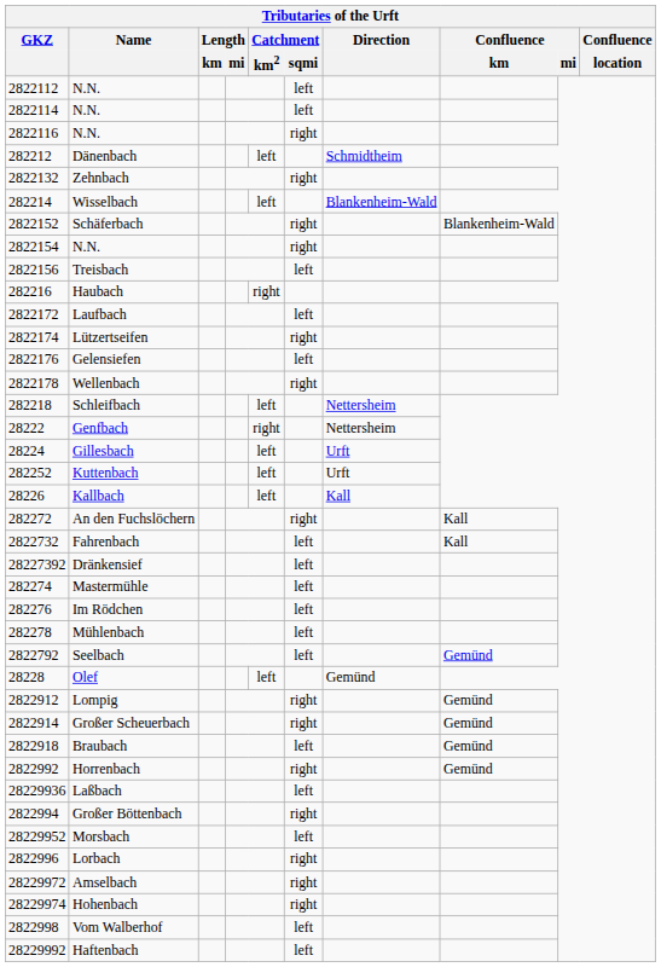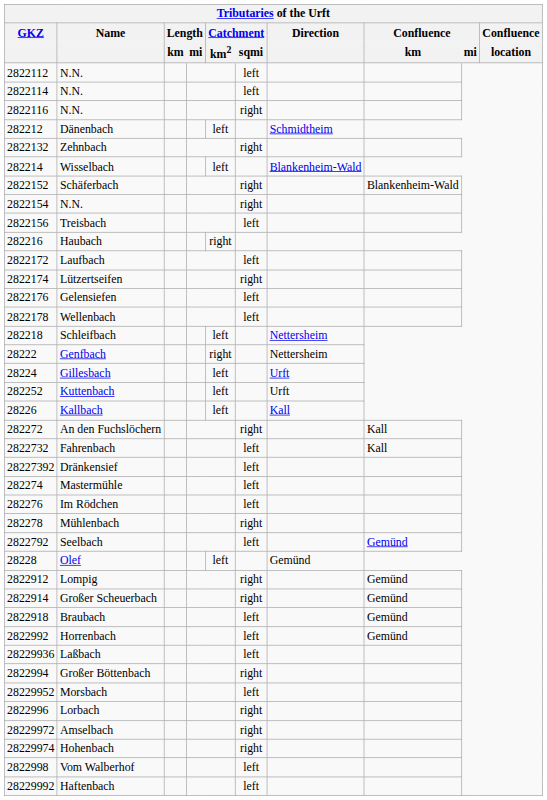Wellenbach | Catchment / sqmi: right -> left
Mühlenbach | Catchment / sqmi: left -> right
Horrenbach | Catchment / sqmi: right -> left
